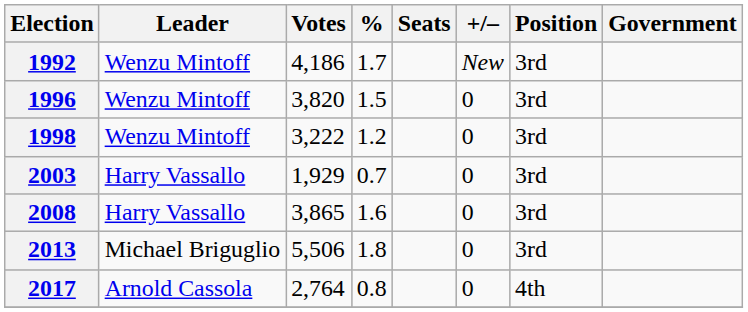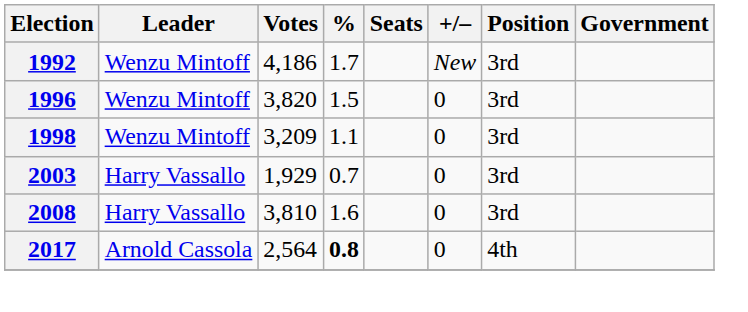1998 | Votes: 3,222 -> 3,209
1998 | %: 1.2 -> 1.1
2008 | Votes: 3,865 -> 3,810
- row: 2013 | Michael Briguglio | 5,506 | 1.8 | 0 | 3rd
2017 | Votes: 2,764 -> 2,564
2017 | %: normal -> bold
